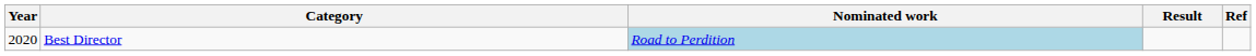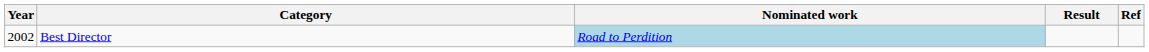Best Director | Year: 2020 -> 2002
